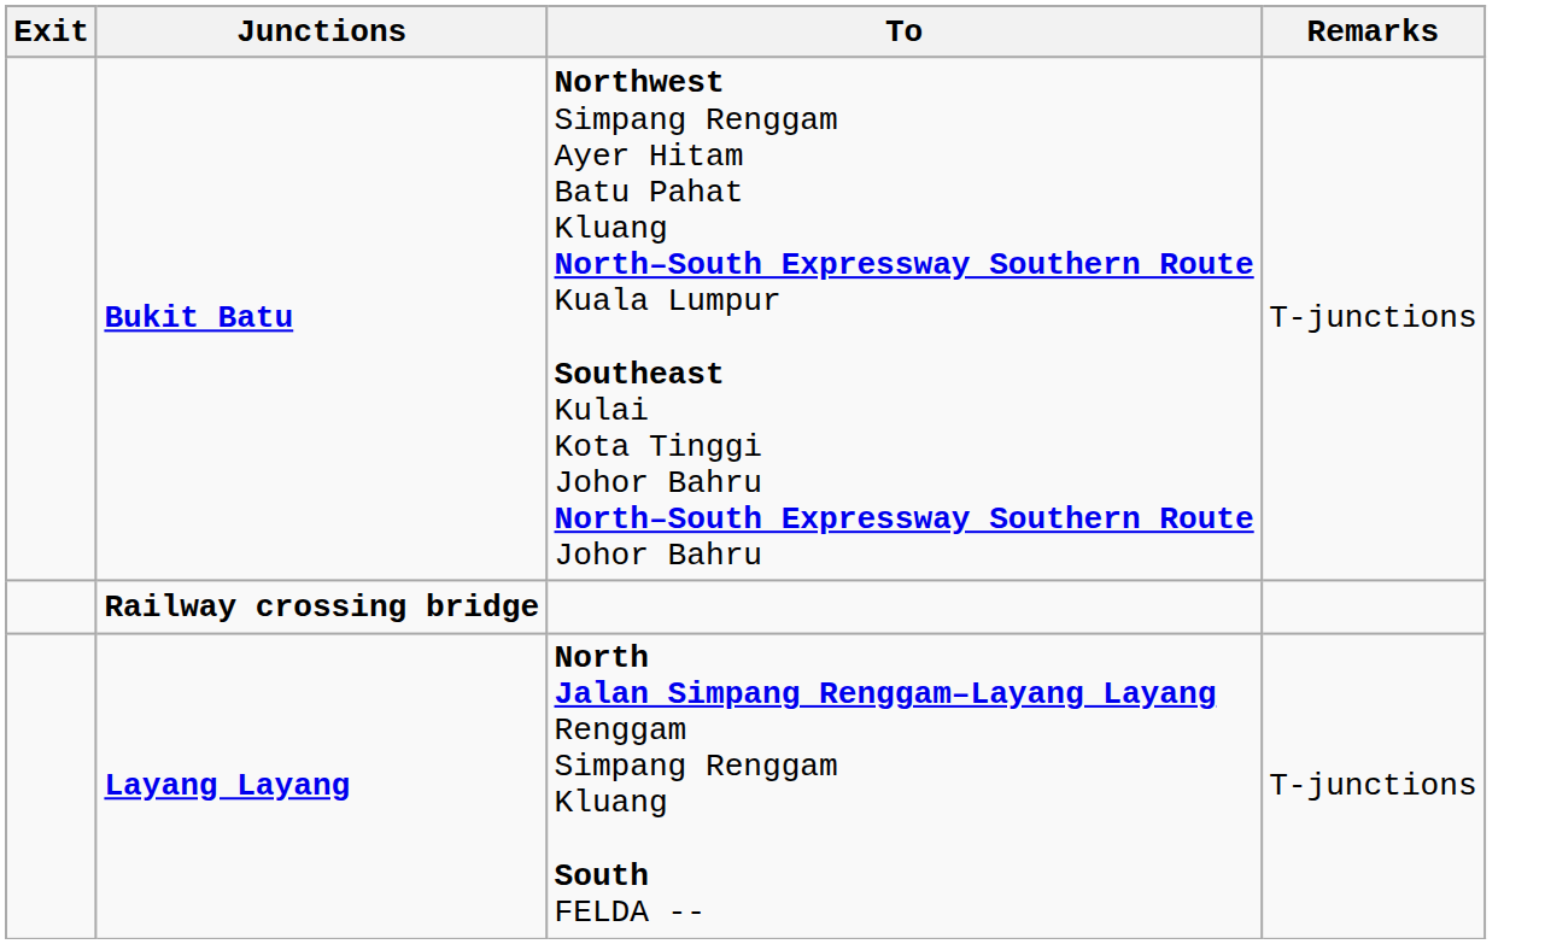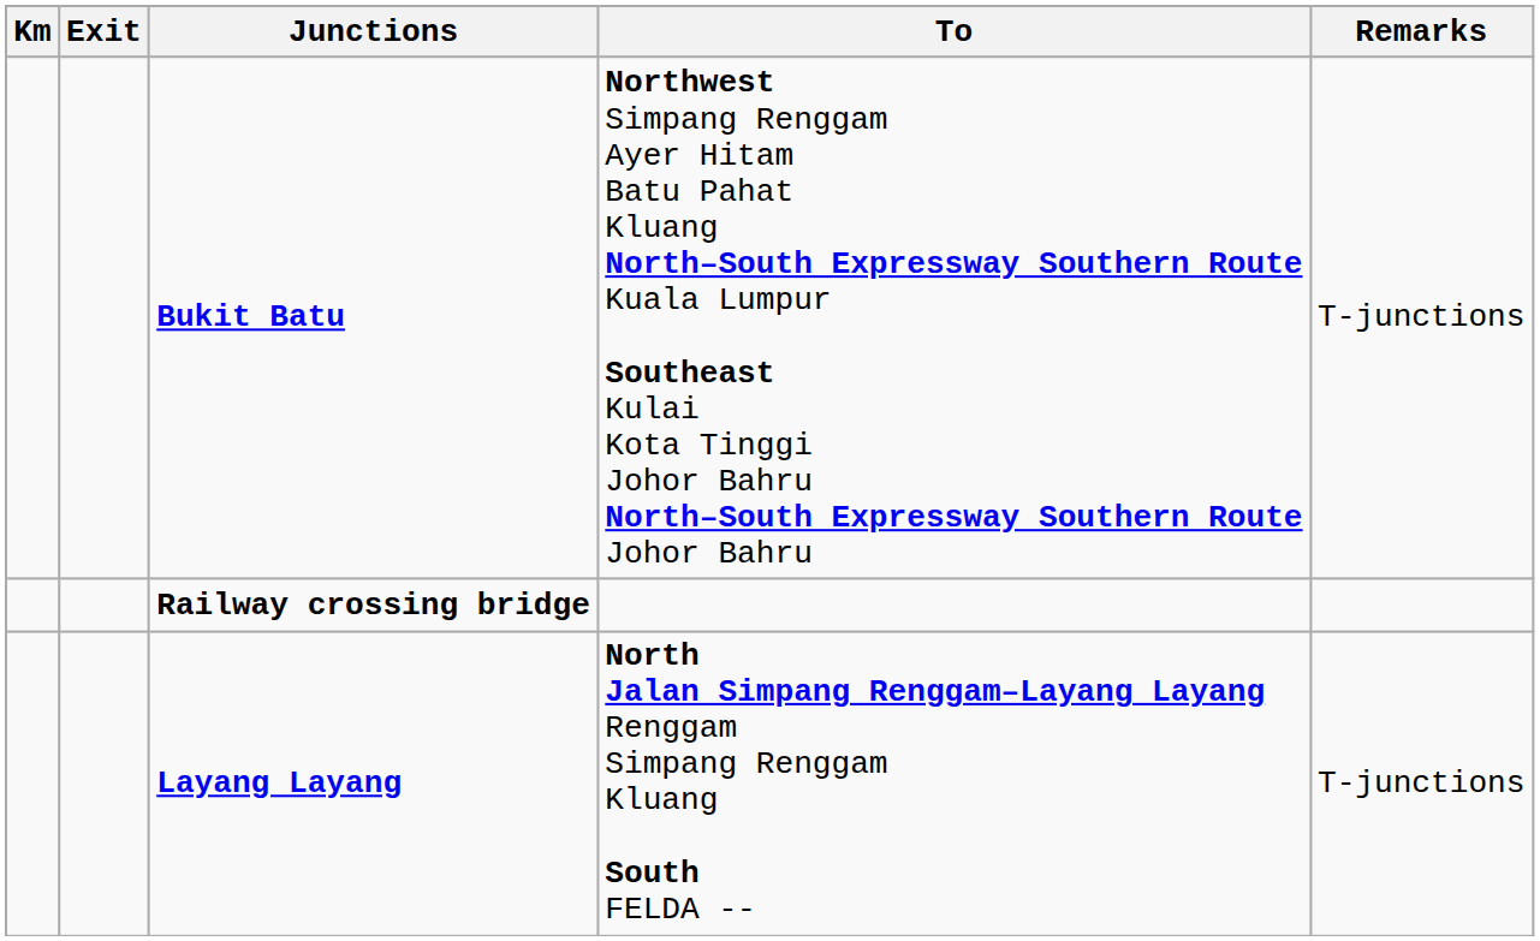+ column: Km
